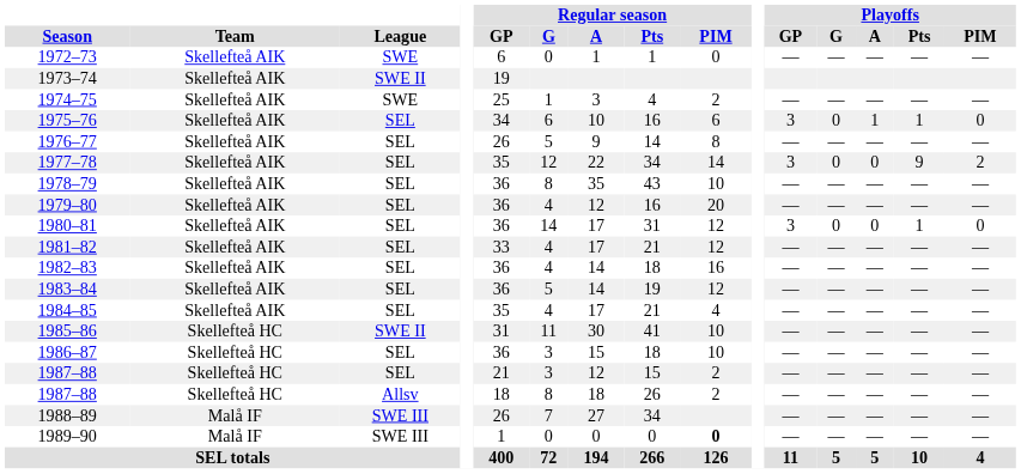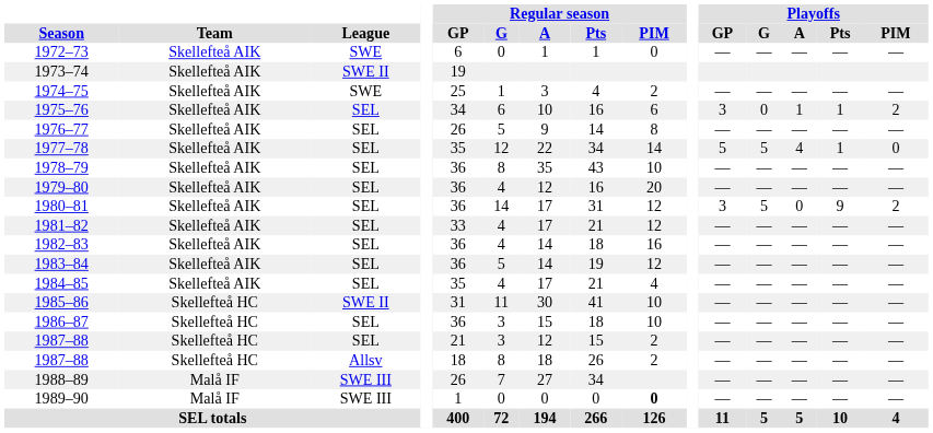1975–76 | Playoffs / PIM: 0 -> 2
1977–78 | Playoffs / GP: 3 -> 5
1977–78 | Playoffs / G: 0 -> 5
1977–78 | Playoffs / A: 0 -> 4
1977–78 | Playoffs / Pts: 9 -> 1
1977–78 | Playoffs / PIM: 2 -> 0
1980–81 | Playoffs / G: 0 -> 5
1980–81 | Playoffs / Pts: 1 -> 9
1980–81 | Playoffs / PIM: 0 -> 2
